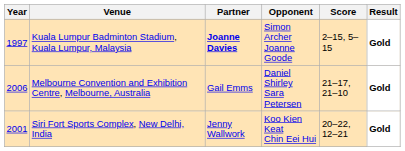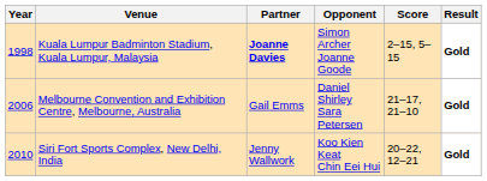Kuala Lumpur Badminton Stadium, Kuala Lumpur, Malaysia | Year: 1997 -> 1998
Siri Fort Sports Complex, New Delhi, India | Year: 2001 -> 2010
